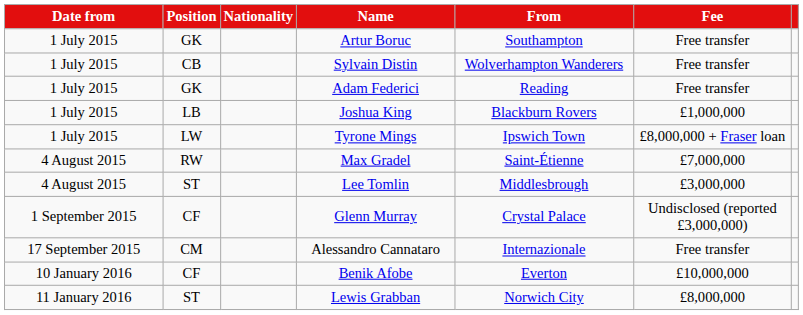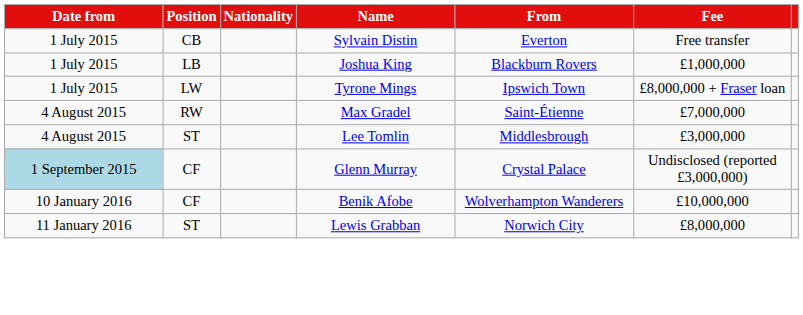- row: 1 July 2015 | GK | Artur Boruc | Southampton | Free transfer
Sylvain Distin | From: Wolverhampton Wanderers -> Everton
- row: 1 July 2015 | GK | Adam Federici | Reading | Free transfer
Glenn Murray | Date from: no background -> lightblue background
- row: 17 September 2015 | CM | Alessandro Cannataro | Internazionale | Free transfer
Benik Afobe | From: Everton -> Wolverhampton Wanderers
